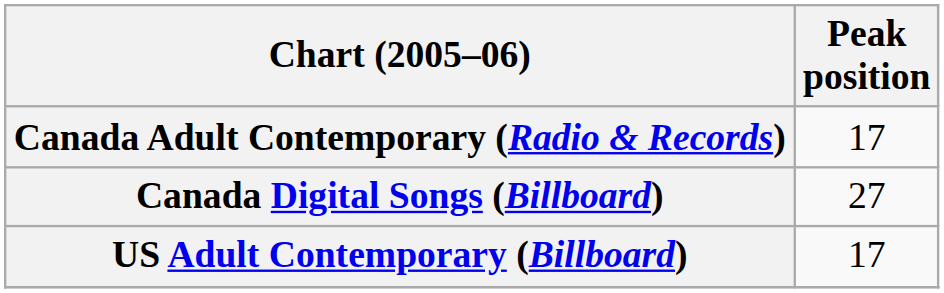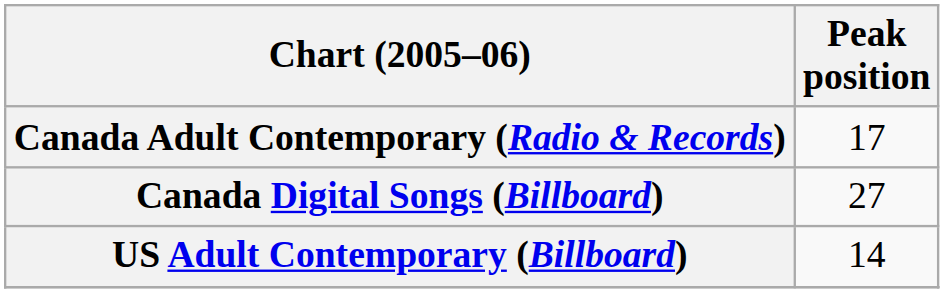US Adult Contemporary (Billboard) | Peak position: 17 -> 14
